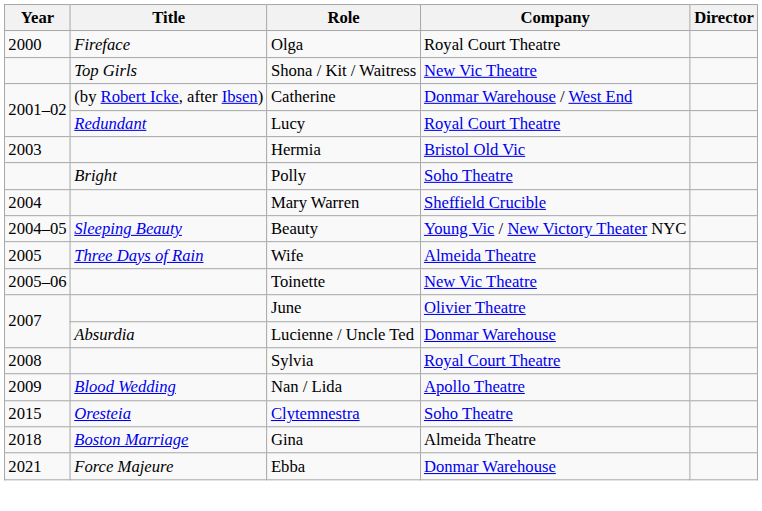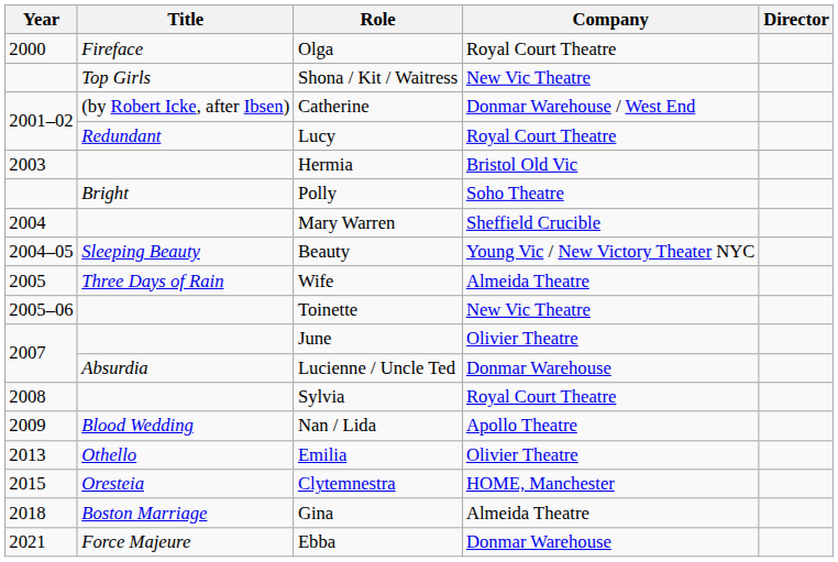+ row: 2013 | Othello | Emilia | Olivier Theatre
Clytemnestra | Company: Soho Theatre -> HOME, Manchester
